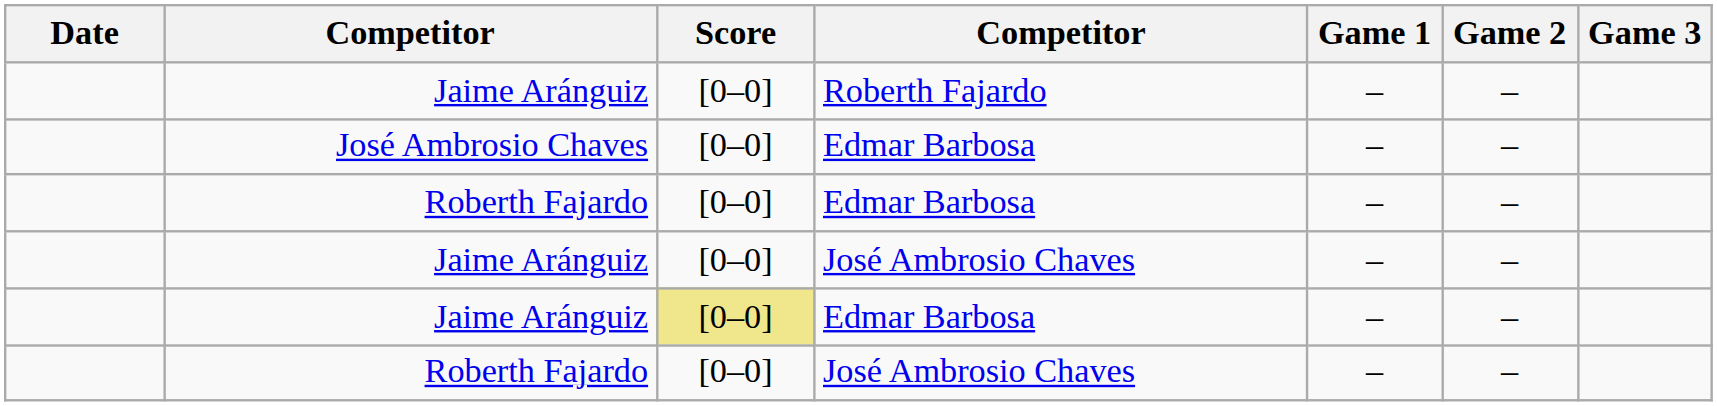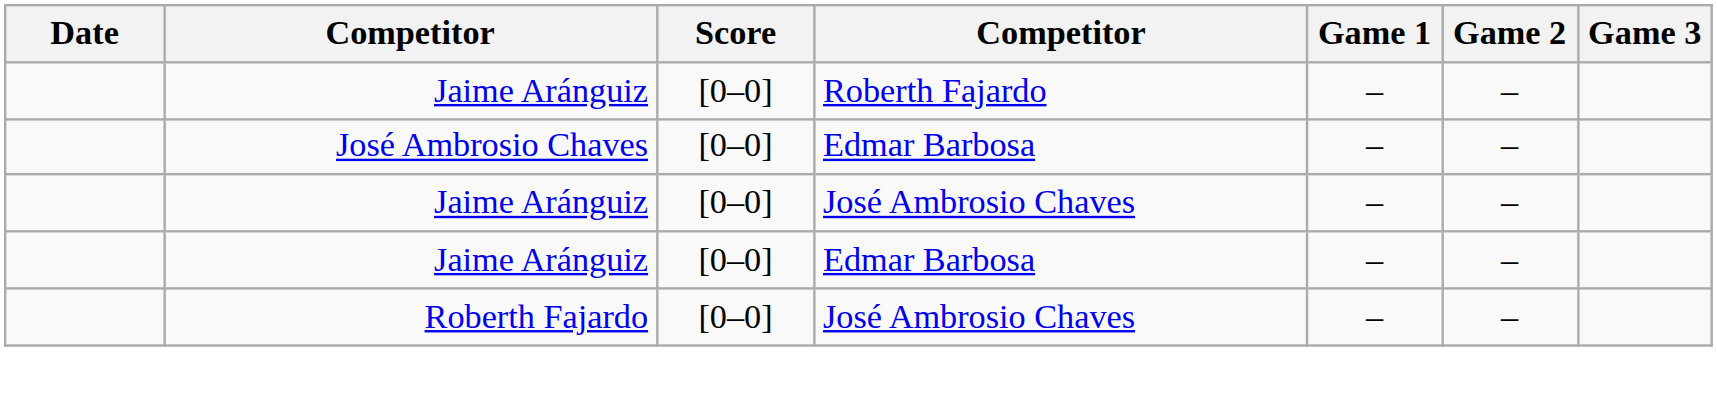- row: Roberth Fajardo | [0–0] | Edmar Barbosa | – | –
Jaime Aránguiz / Edmar Barbosa | Score: khaki background -> no background
